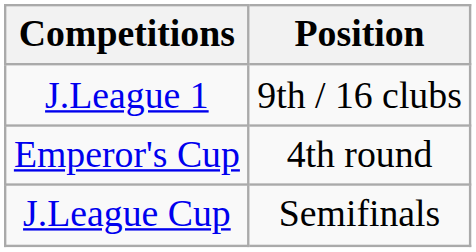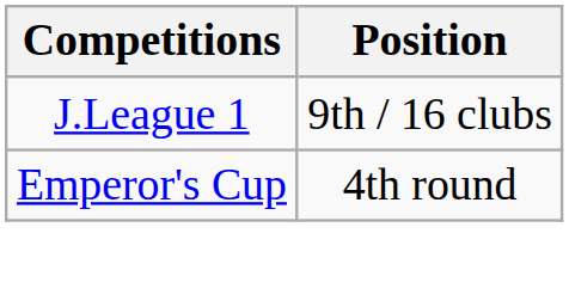- row: J.League Cup | Semifinals
